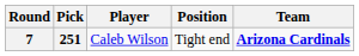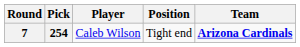7 | Pick: 251 -> 254
